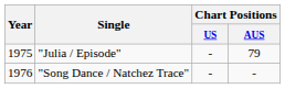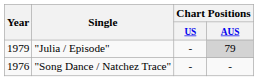"Julia / Episode" | Year: 1975 -> 1979
"Julia / Episode" | Chart Positions / AUS: no background -> lightgrey background
